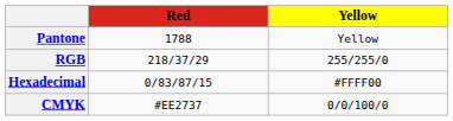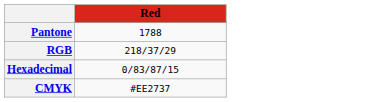- column: Yellow | Yellow | 255/255/0 | #FFFF00 | 0/0/100/0
